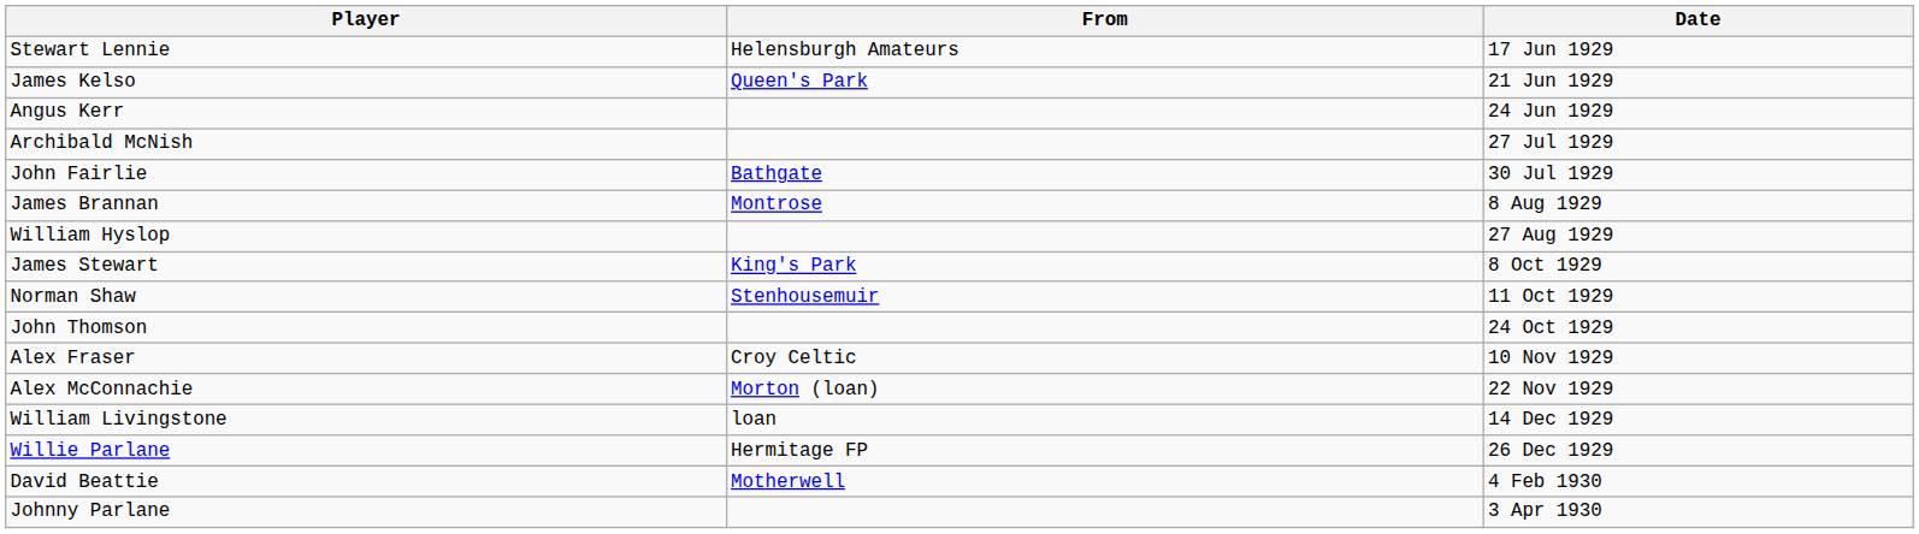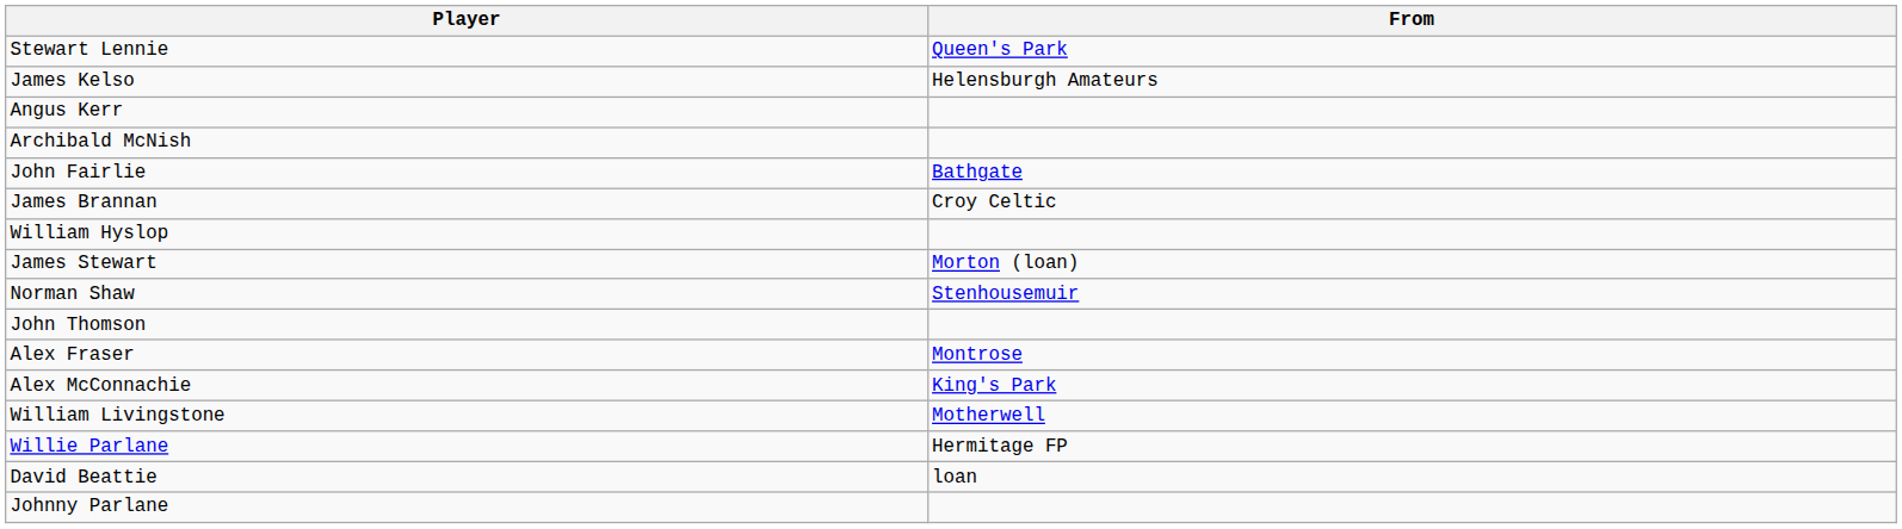- column: Date | 17 Jun 1929 | 21 Jun 1929 | 24 Jun 1929 | 27 Jul 1929 | 30 Jul 1929 | 8 Aug 1929 | 27 Aug 1929 | 8 Oct 1929 | 11 Oct 1929 | 24 Oct 1929 | 10 Nov 1929 | 22 Nov 1929 | 14 Dec 1929 | 26 Dec 1929 | 4 Feb 1930 | 3 Apr 1930
Stewart Lennie | From: Helensburgh Amateurs -> Queen's Park
James Kelso | From: Queen's Park -> Helensburgh Amateurs
James Brannan | From: Montrose -> Croy Celtic
James Stewart | From: King's Park -> Morton (loan)
Alex Fraser | From: Croy Celtic -> Montrose
Alex McConnachie | From: Morton (loan) -> King's Park
William Livingstone | From: loan -> Motherwell
David Beattie | From: Motherwell -> loan
